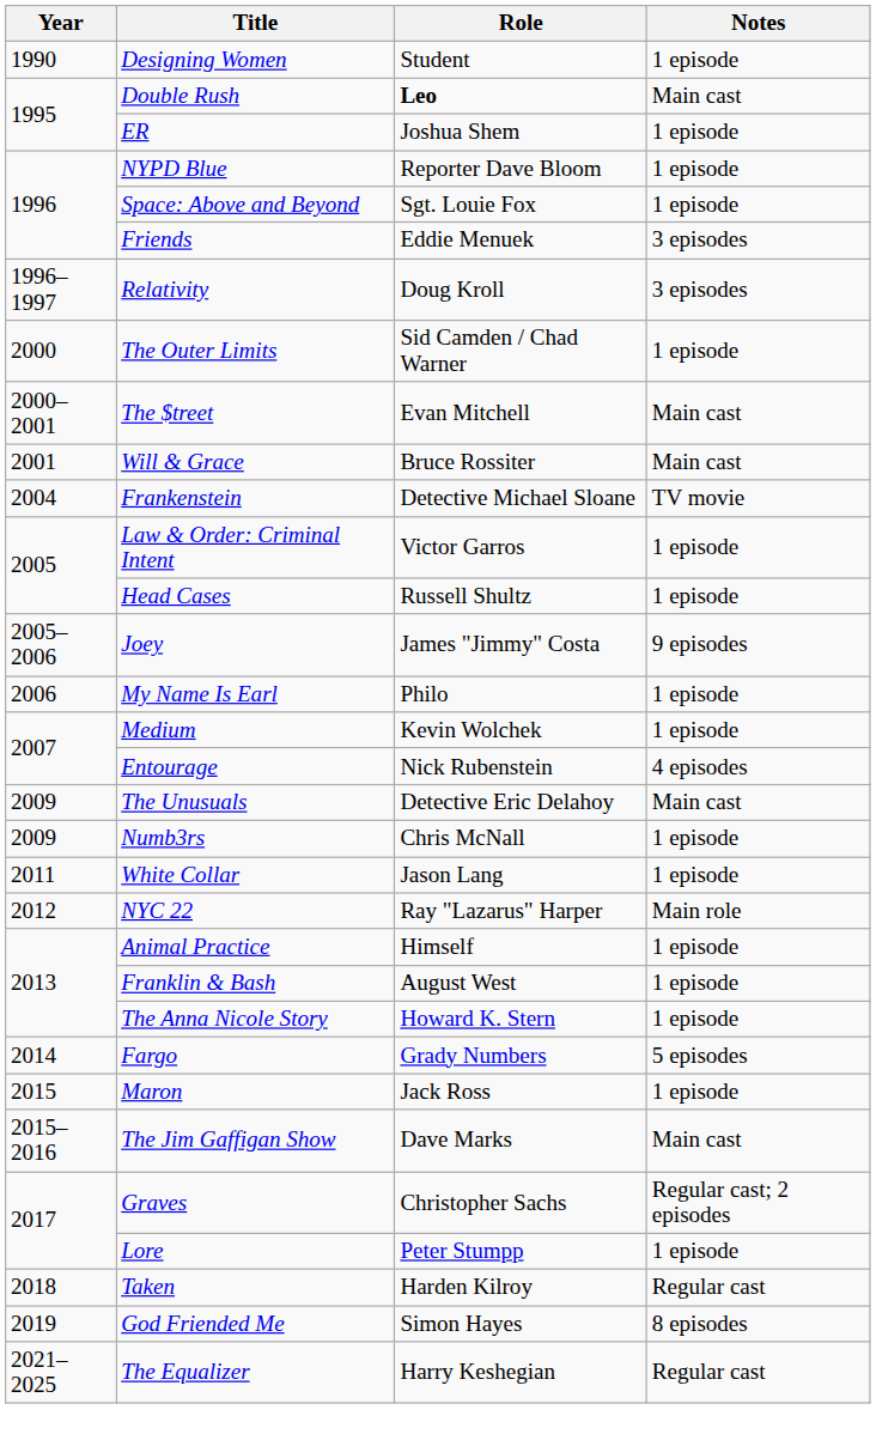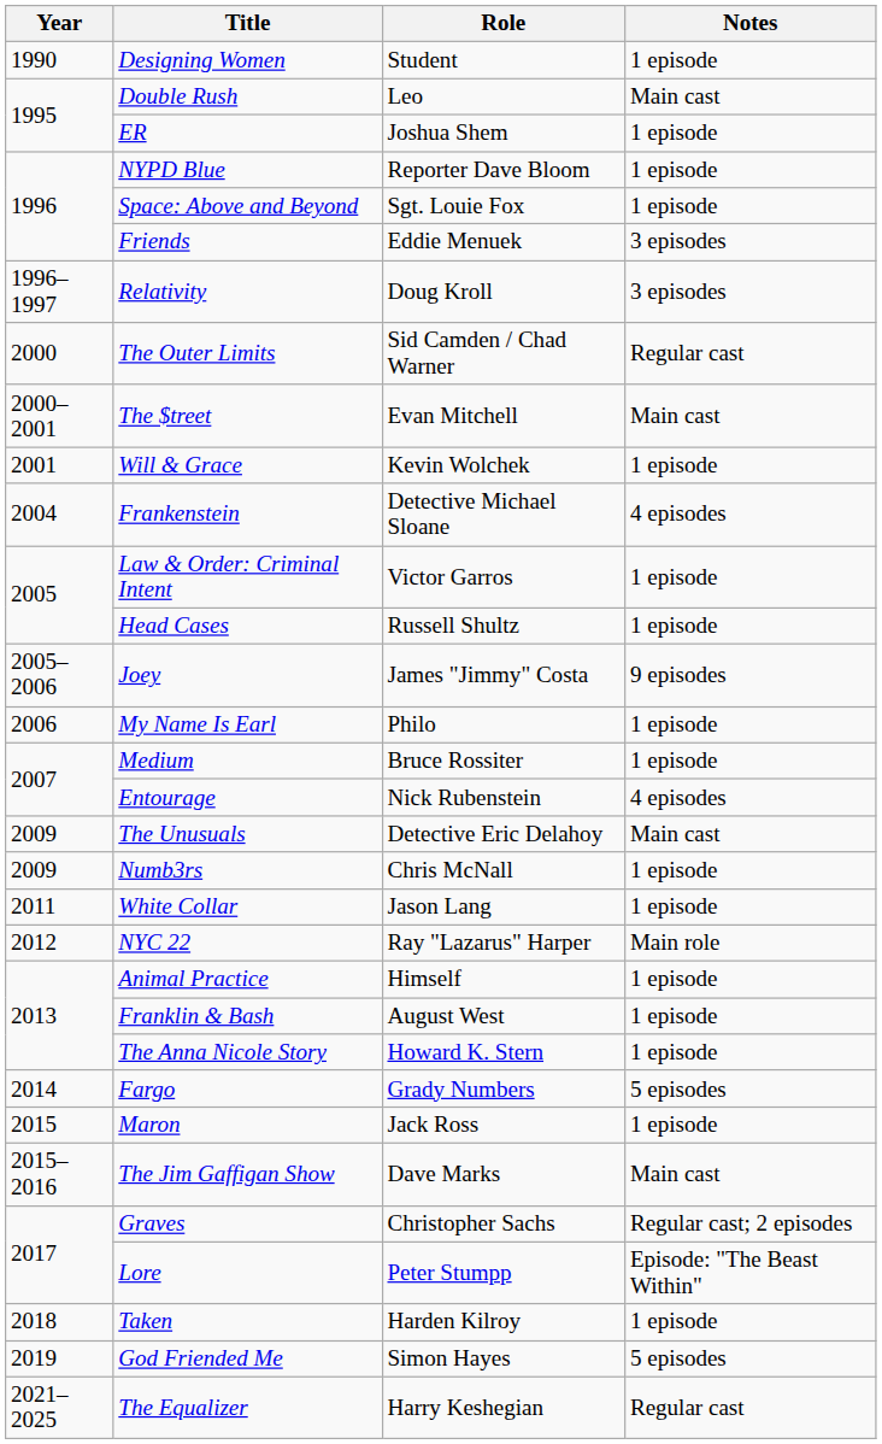Double Rush | Role: bold -> normal
The Outer Limits | Notes: 1 episode -> Regular cast
Will & Grace | Role: Bruce Rossiter -> Kevin Wolchek
Will & Grace | Notes: Main cast -> 1 episode
Frankenstein | Notes: TV movie -> 4 episodes
Medium | Role: Kevin Wolchek -> Bruce Rossiter
Lore | Notes: 1 episode -> Episode: "The Beast Within"
Taken | Notes: Regular cast -> 1 episode
God Friended Me | Notes: 8 episodes -> 5 episodes
